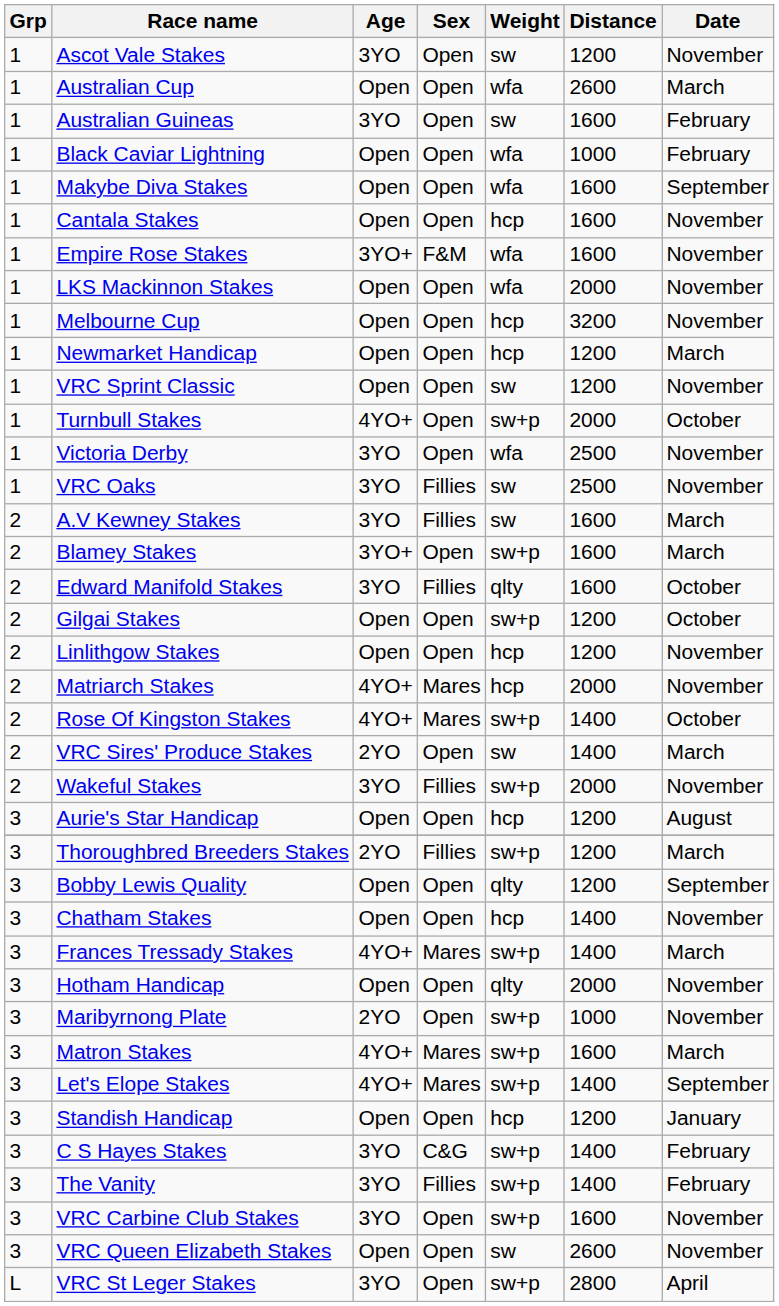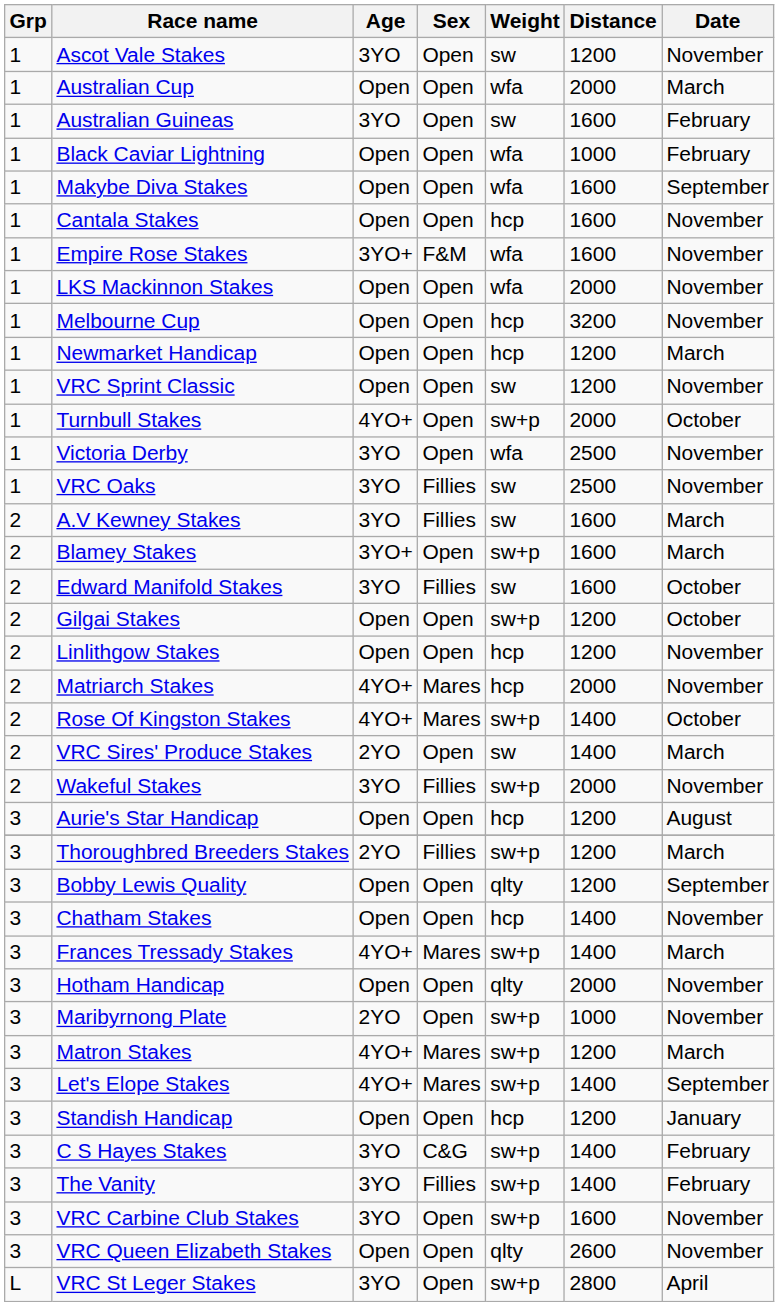Australian Cup | Distance: 2600 -> 2000
Edward Manifold Stakes | Weight: qlty -> sw
Matron Stakes | Distance: 1600 -> 1200
VRC Queen Elizabeth Stakes | Weight: sw -> qlty
